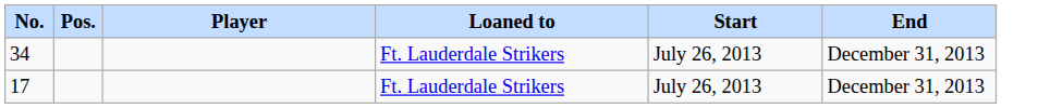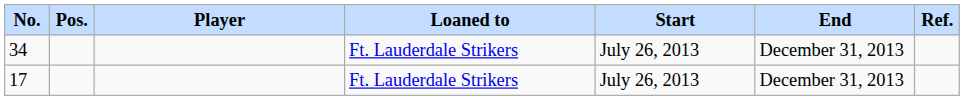+ column: Ref.
